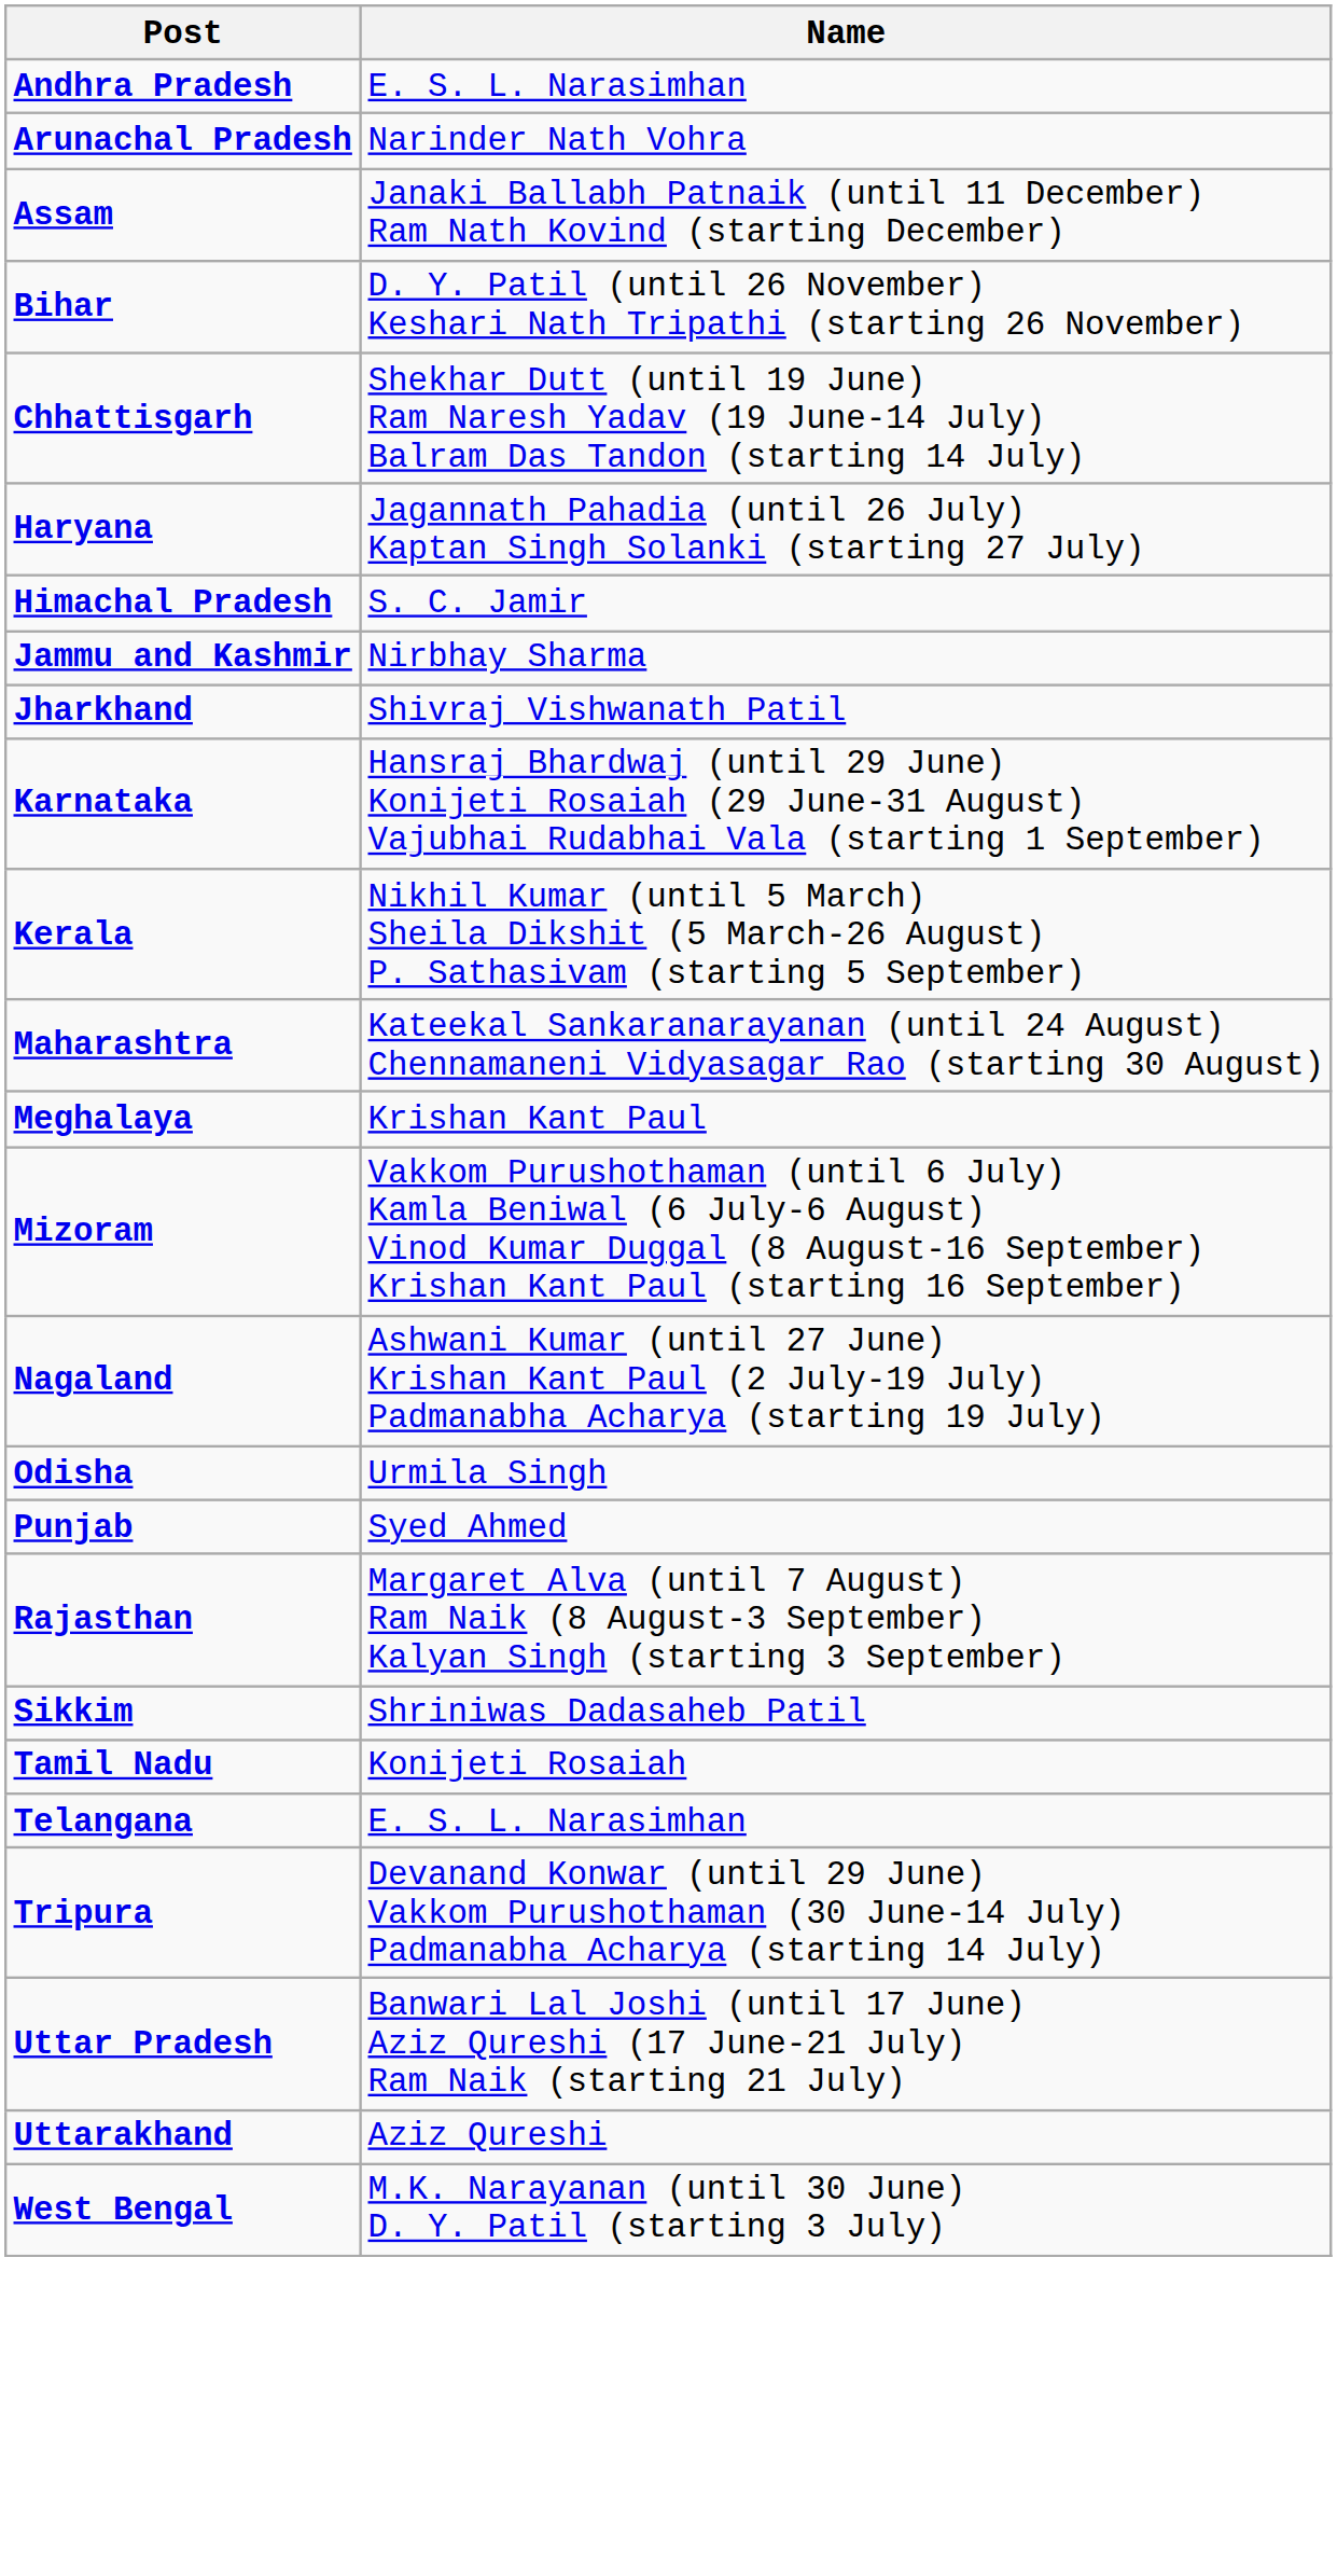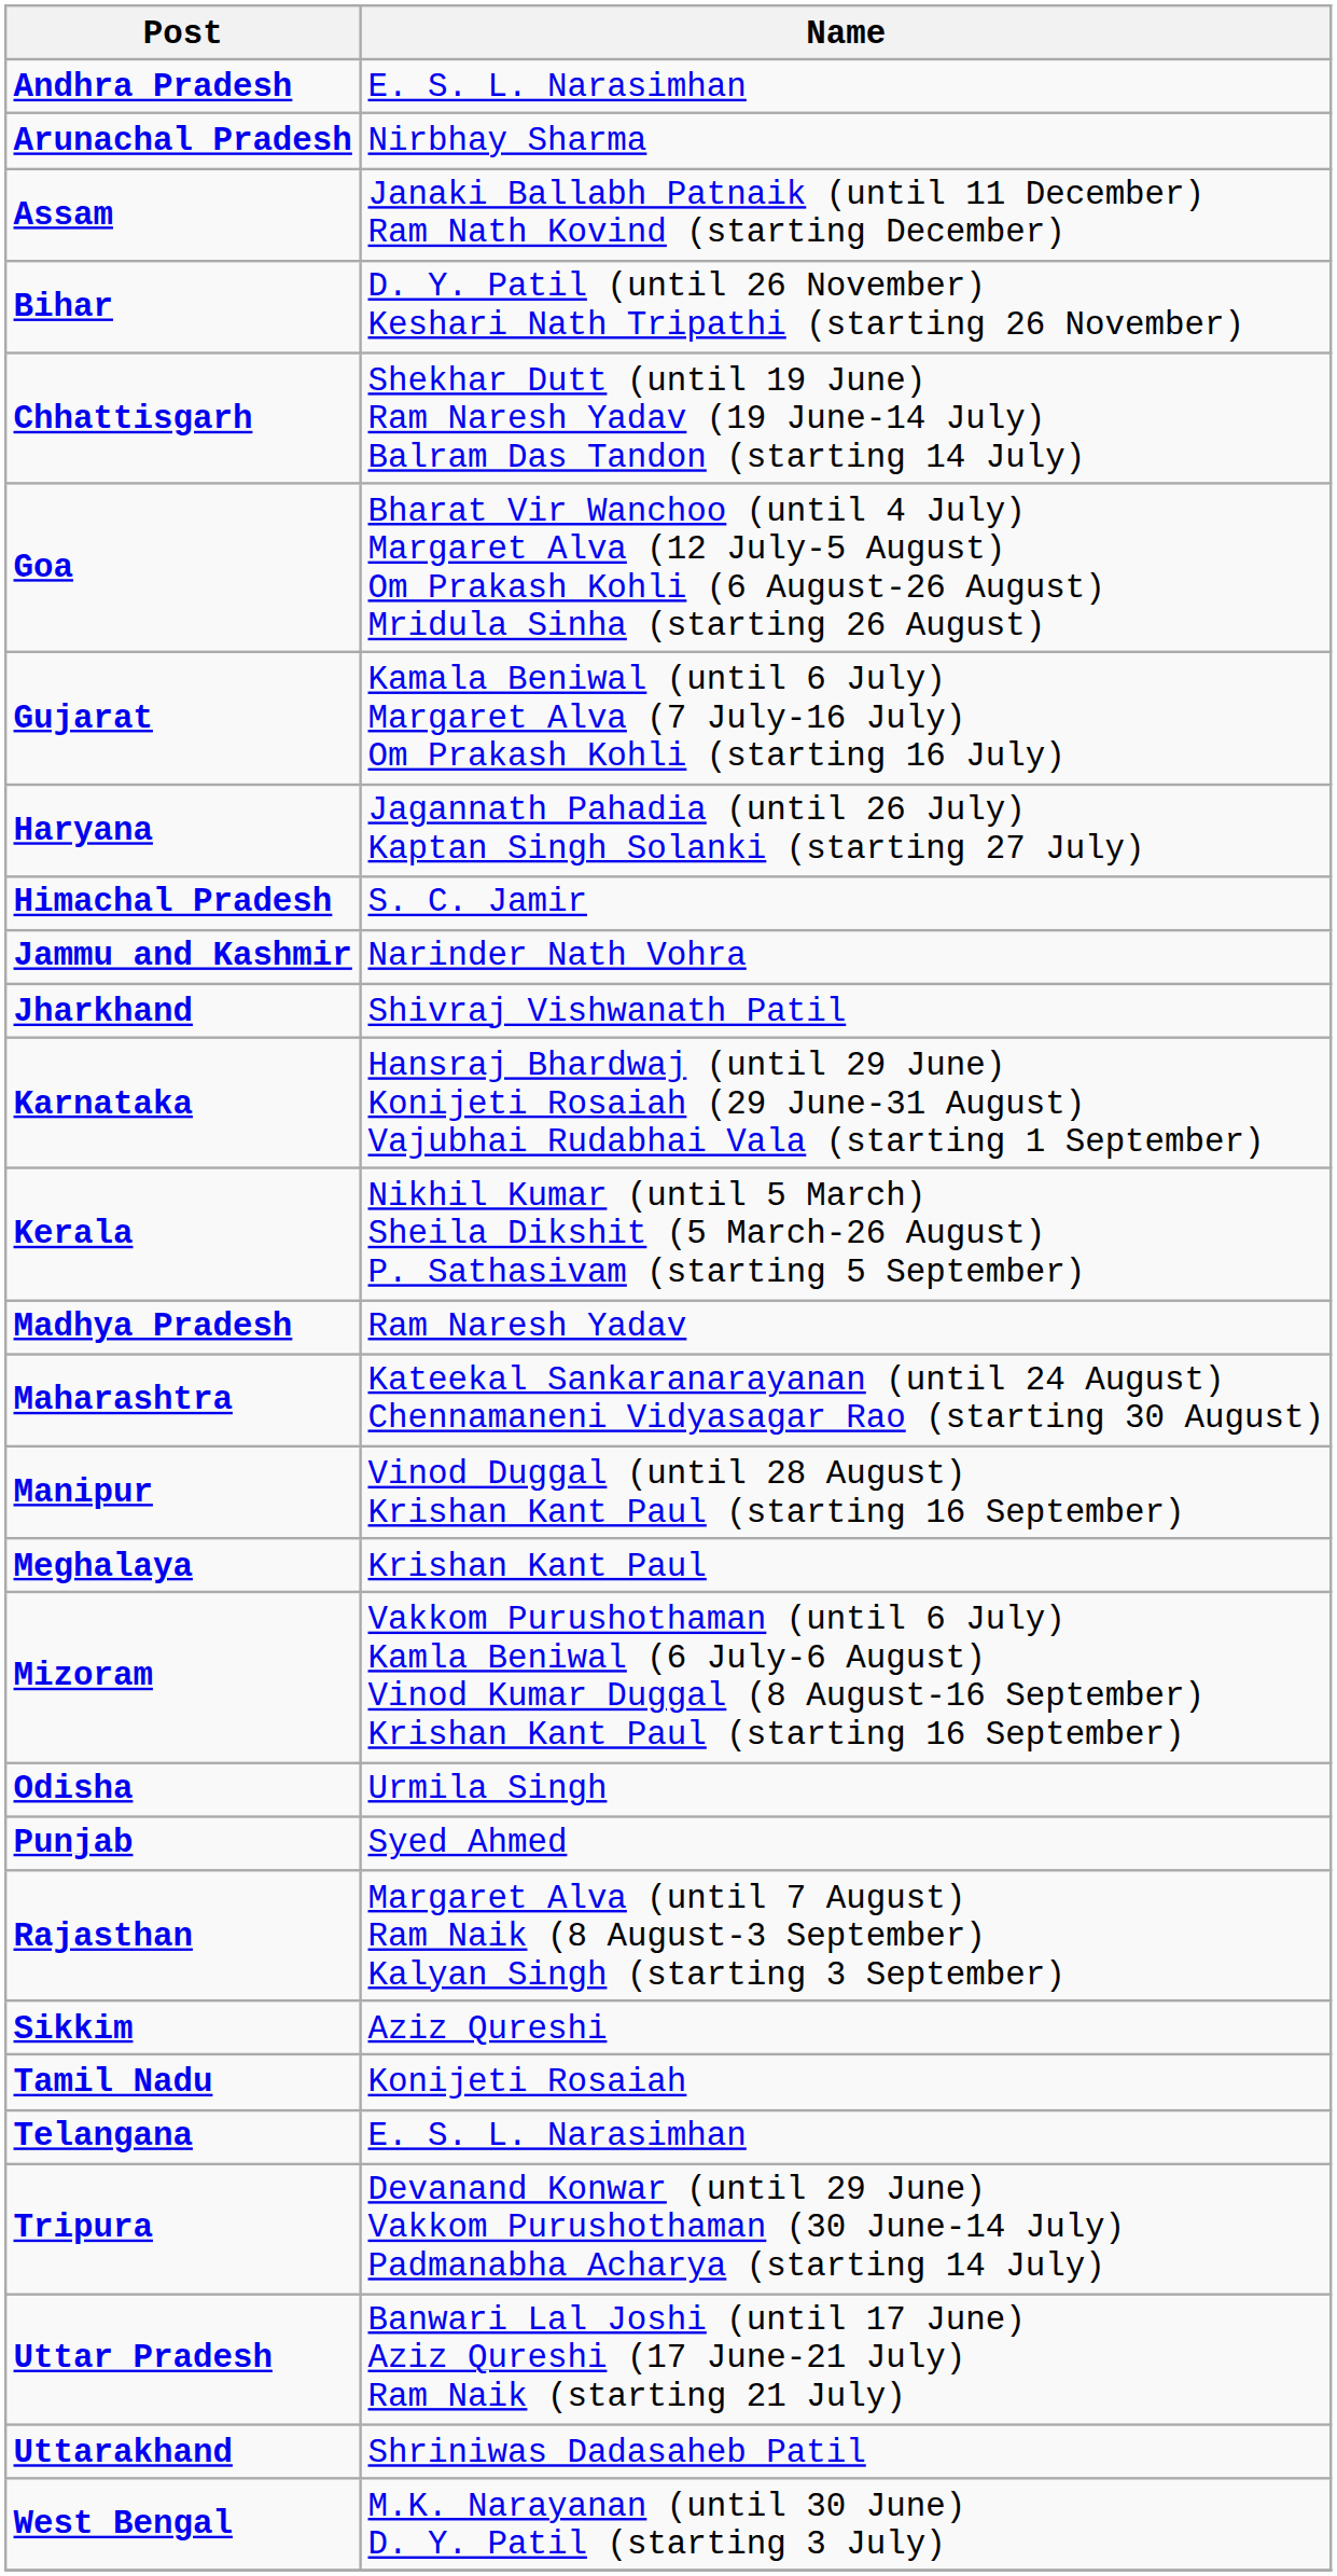Arunachal Pradesh | Name: Narinder Nath Vohra -> Nirbhay Sharma
+ row: Goa | Bharat Vir Wanchoo (until 4 July) Margaret Alva (12 July-5 August) Om Prakash Kohli (6 August-26 August) Mridula Sinha (starting 26 August)
+ row: Gujarat | Kamala Beniwal (until 6 July) Margaret Alva (7 July-16 July) Om Prakash Kohli (starting 16 July)
Jammu and Kashmir | Name: Nirbhay Sharma -> Narinder Nath Vohra
+ row: Madhya Pradesh | Ram Naresh Yadav
+ row: Manipur | Vinod Duggal (until 28 August) Krishan Kant Paul (starting 16 September)
- row: Nagaland | Ashwani Kumar (until 27 June) Krishan Kant Paul (2 July-19 July) Padmanabha Acharya (starting 19 July)
Sikkim | Name: Shriniwas Dadasaheb Patil -> Aziz Qureshi
Uttarakhand | Name: Aziz Qureshi -> Shriniwas Dadasaheb Patil
